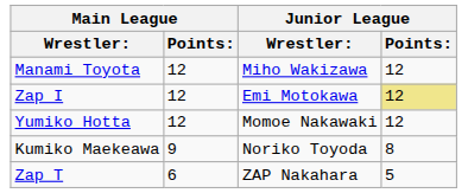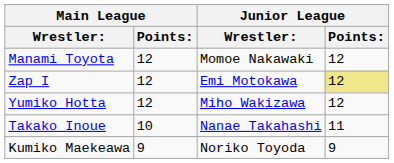Manami Toyota | Junior League / Wrestler:: Miho Wakizawa -> Momoe Nakawaki
Yumiko Hotta | Junior League / Wrestler:: Momoe Nakawaki -> Miho Wakizawa
+ row: Takako Inoue | 10 | Nanae Takahashi | 11
Kumiko Maekeawa | Junior League / Points:: 8 -> 9
- row: Zap T | 6 | ZAP Nakahara | 5
